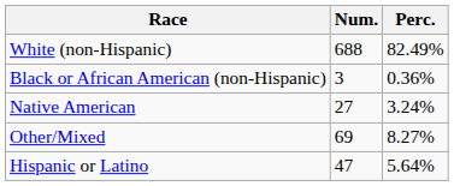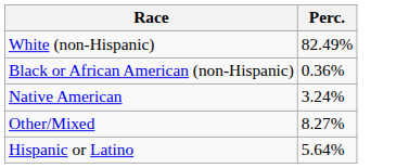- column: Num. | 688 | 3 | 27 | 69 | 47
